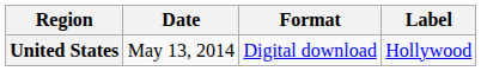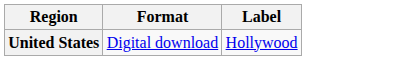- column: Date | May 13, 2014
